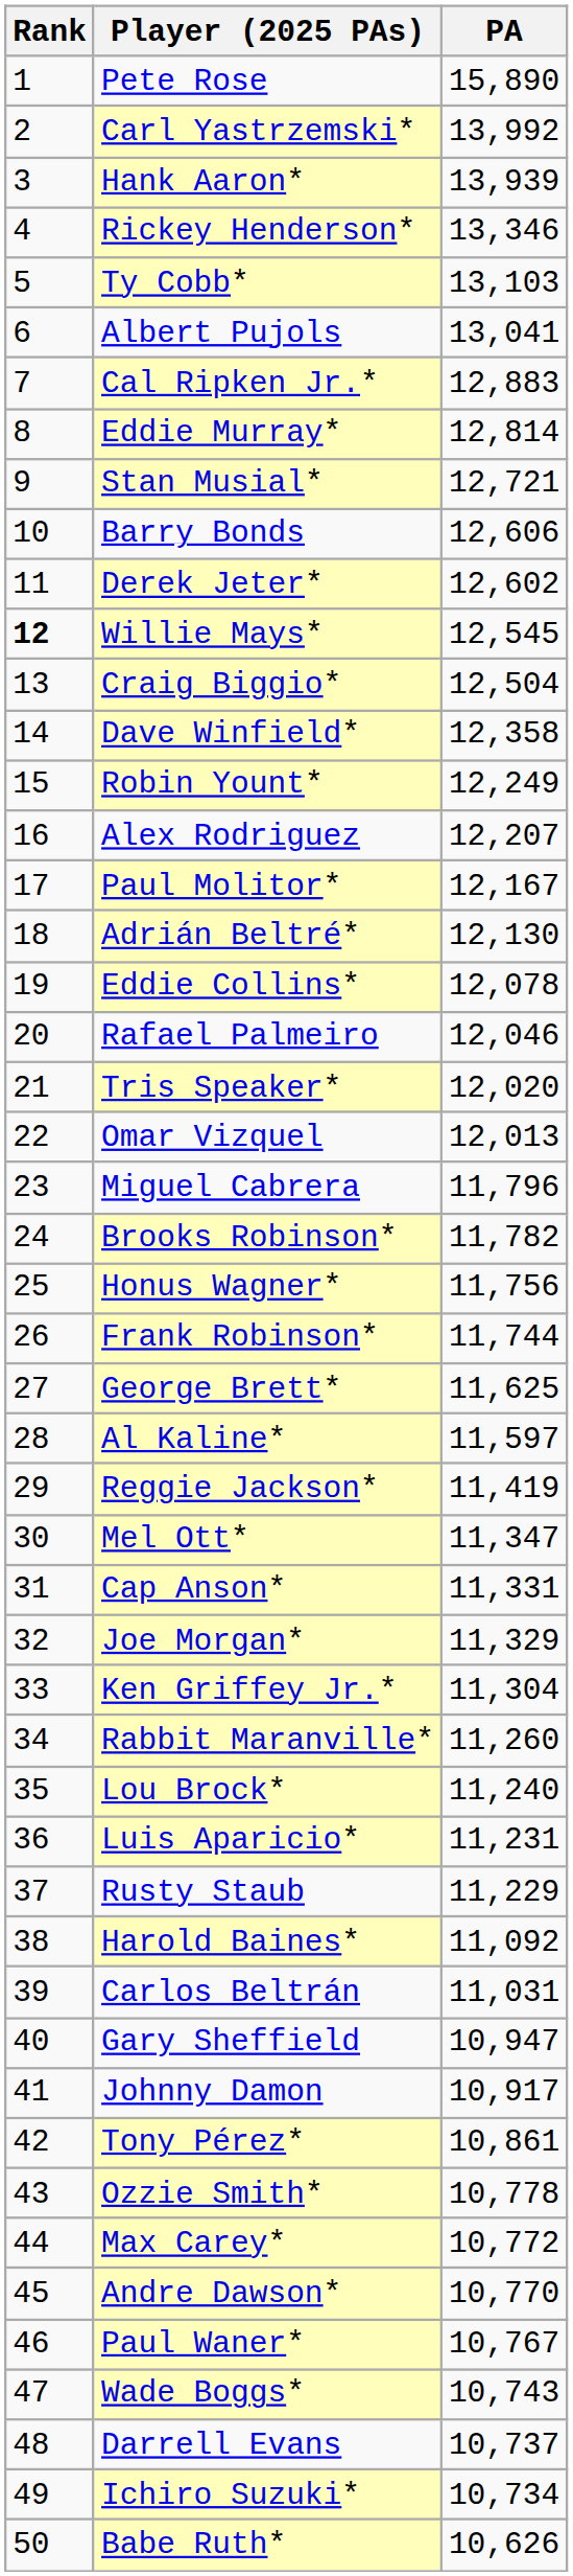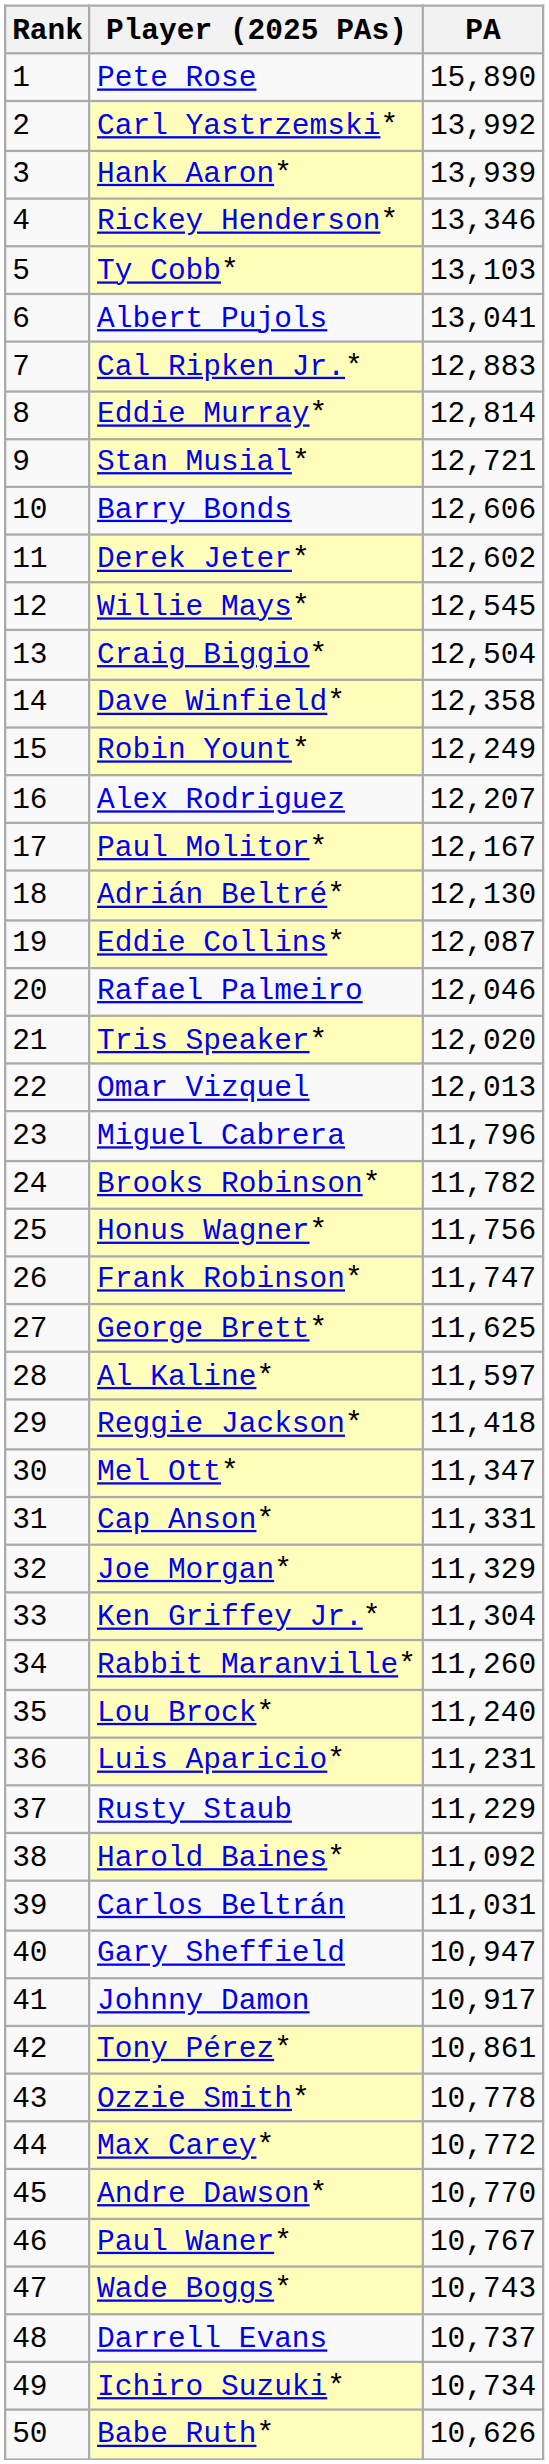Willie Mays* | Rank: bold -> normal
Eddie Collins* | PA: 12,078 -> 12,087
Frank Robinson* | PA: 11,744 -> 11,747
Reggie Jackson* | PA: 11,419 -> 11,418
